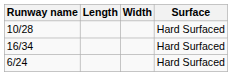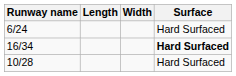rows swapped: 6/24 <-> 10/28
16/34 | Surface: normal -> bold
